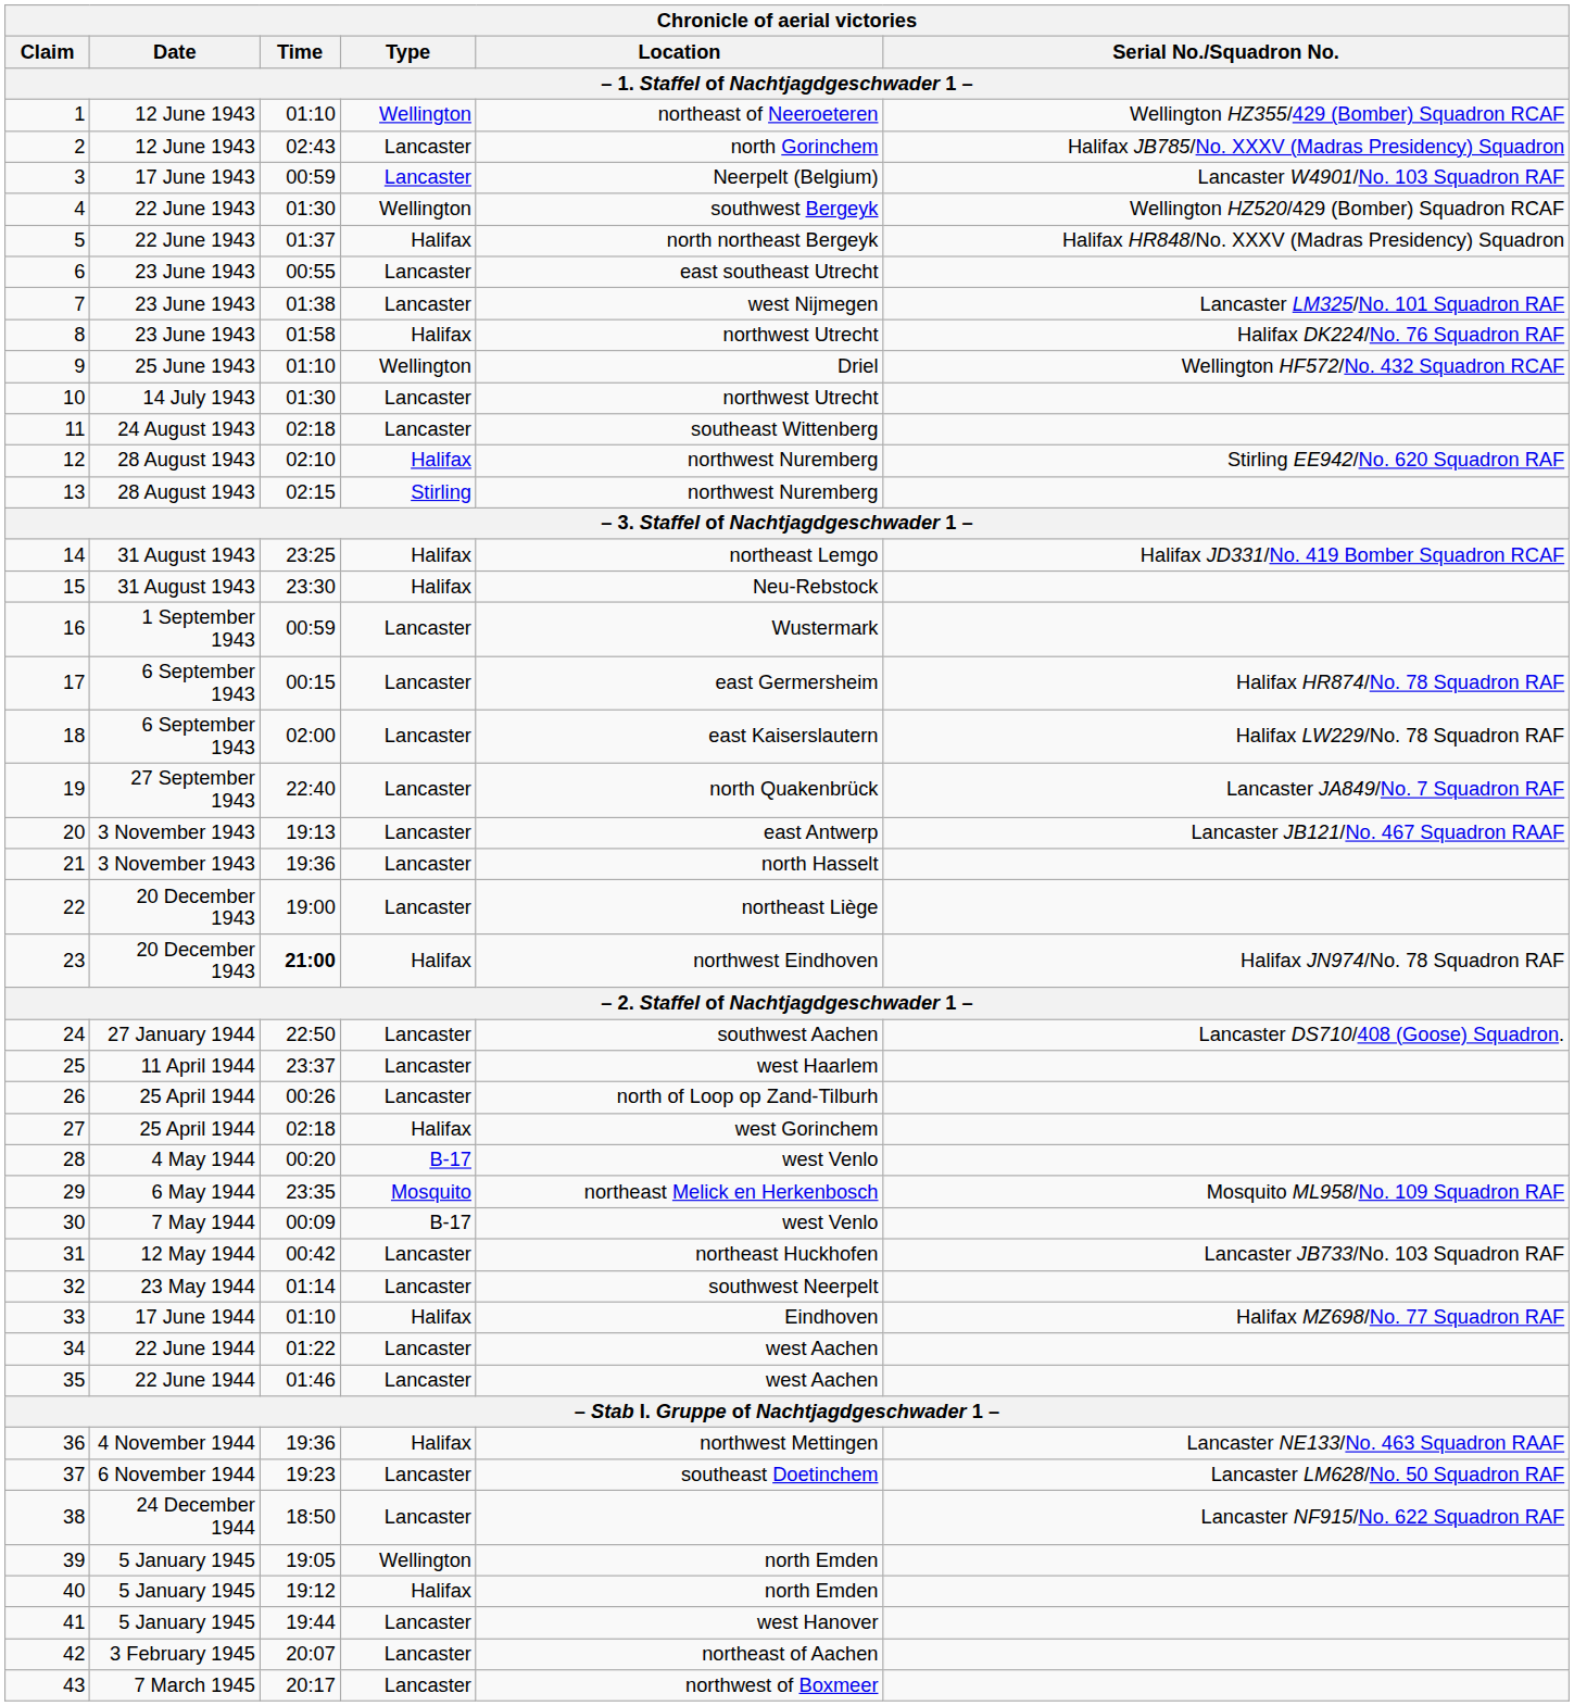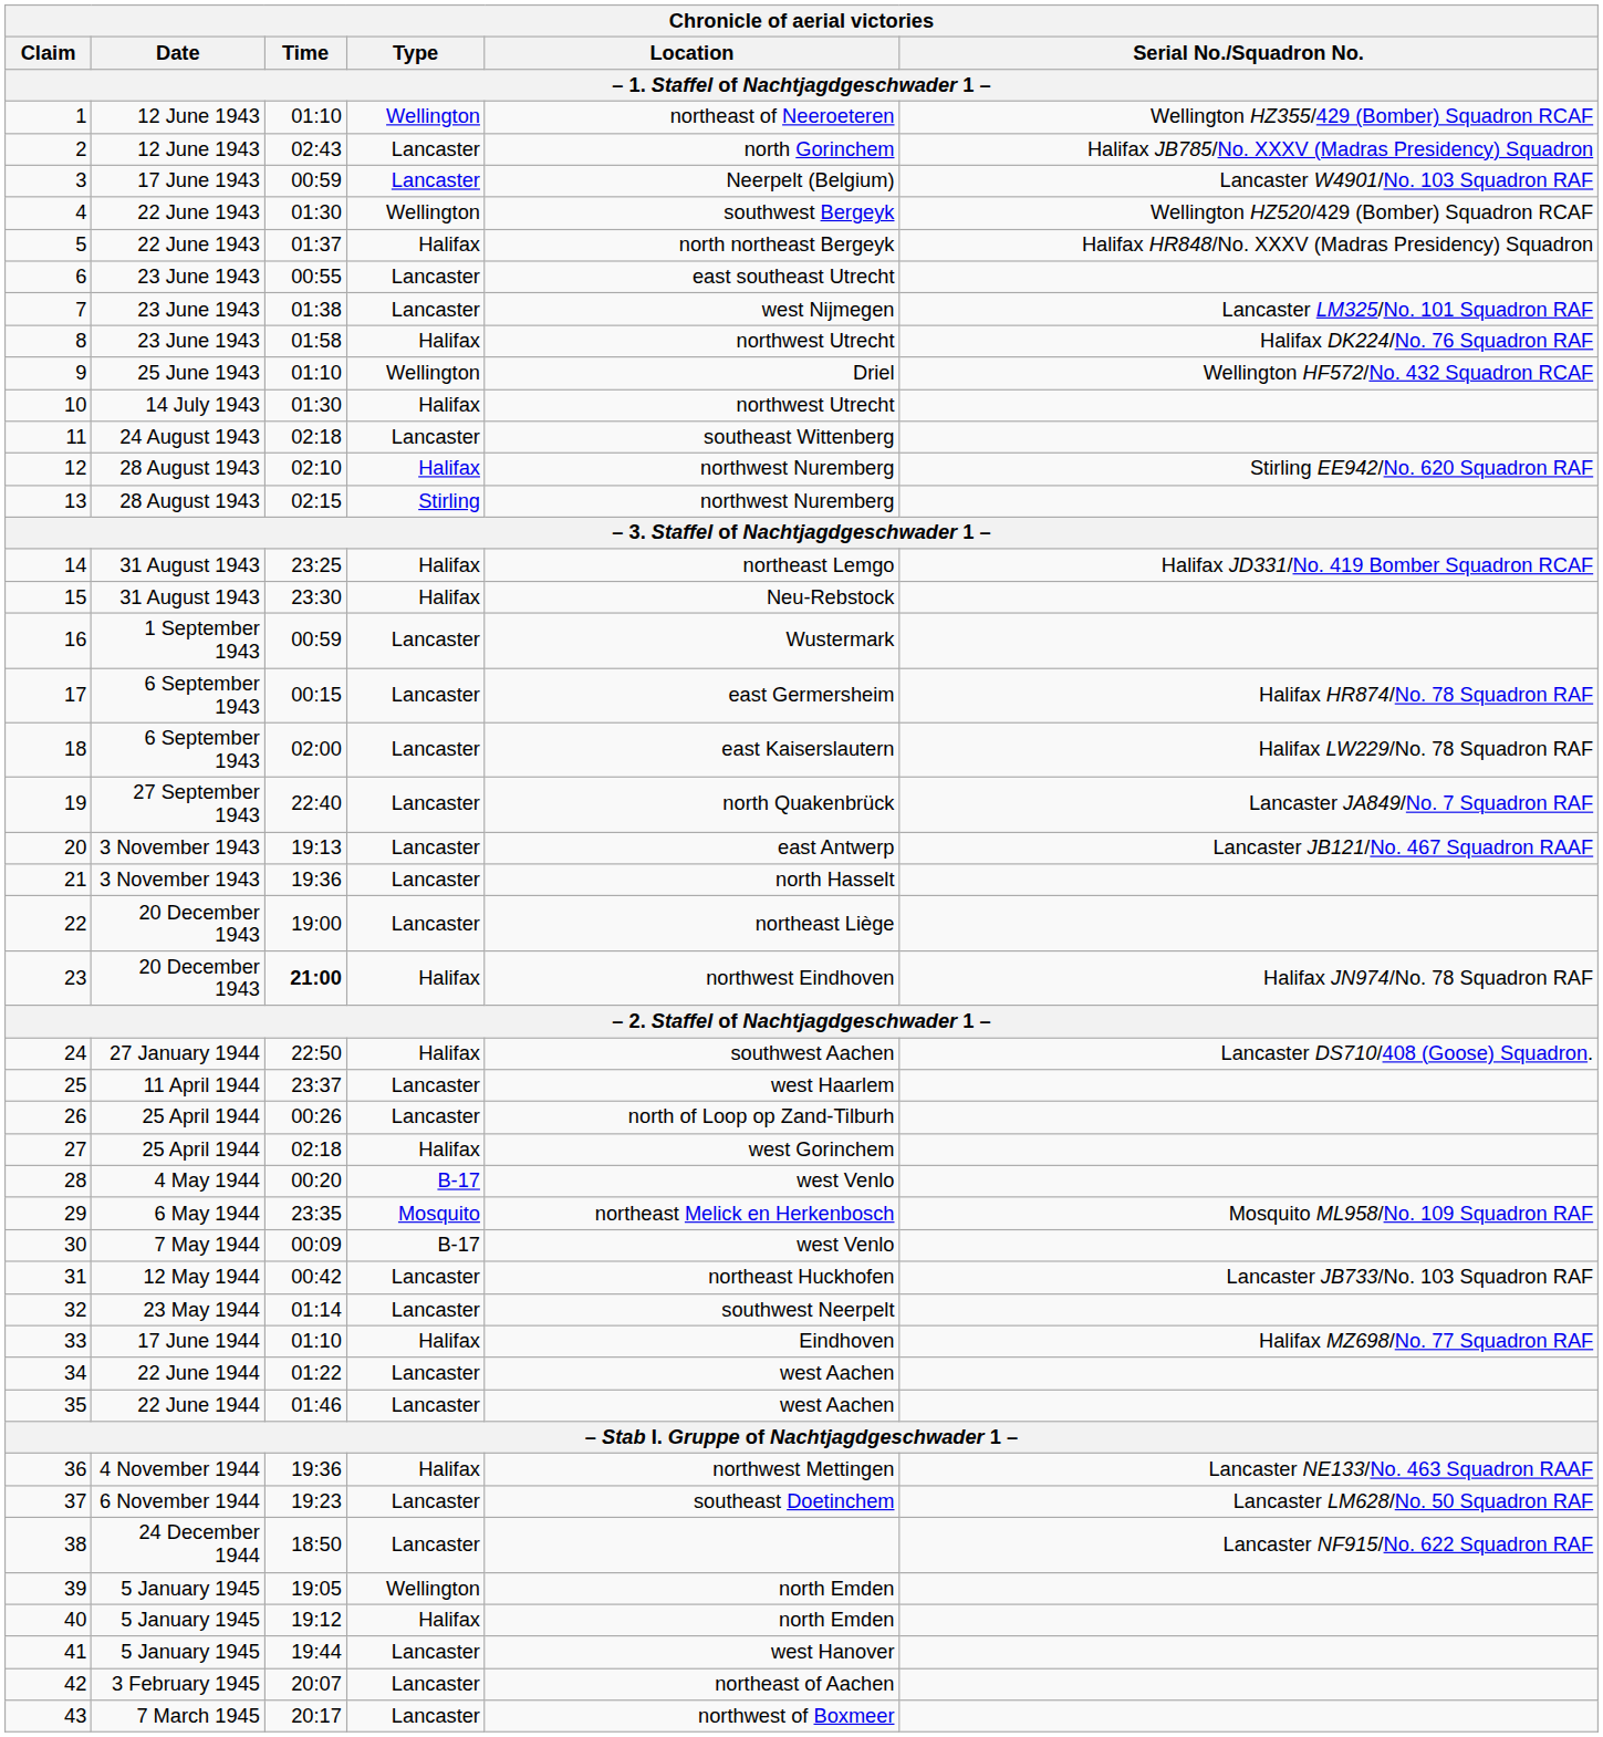10 | column 4: Lancaster -> Halifax
24 | column 4: Lancaster -> Halifax
